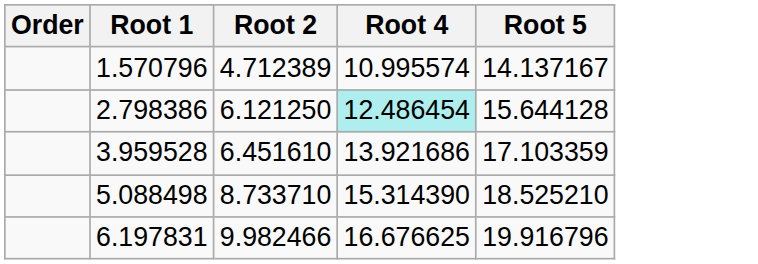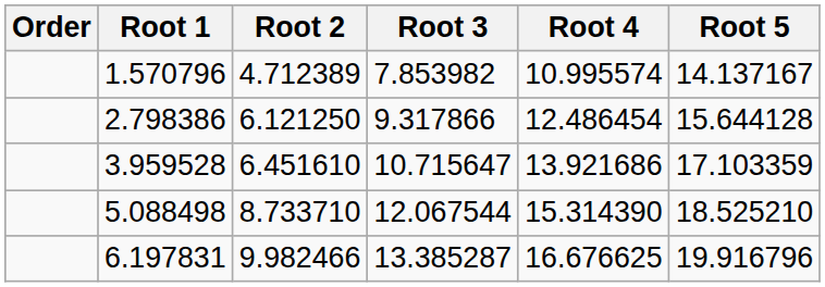+ column: Root 3 | 7.853982 | 9.317866 | 10.715647 | 12.067544 | 13.385287
2.798386 | Root 4: paleturquoise background -> no background
